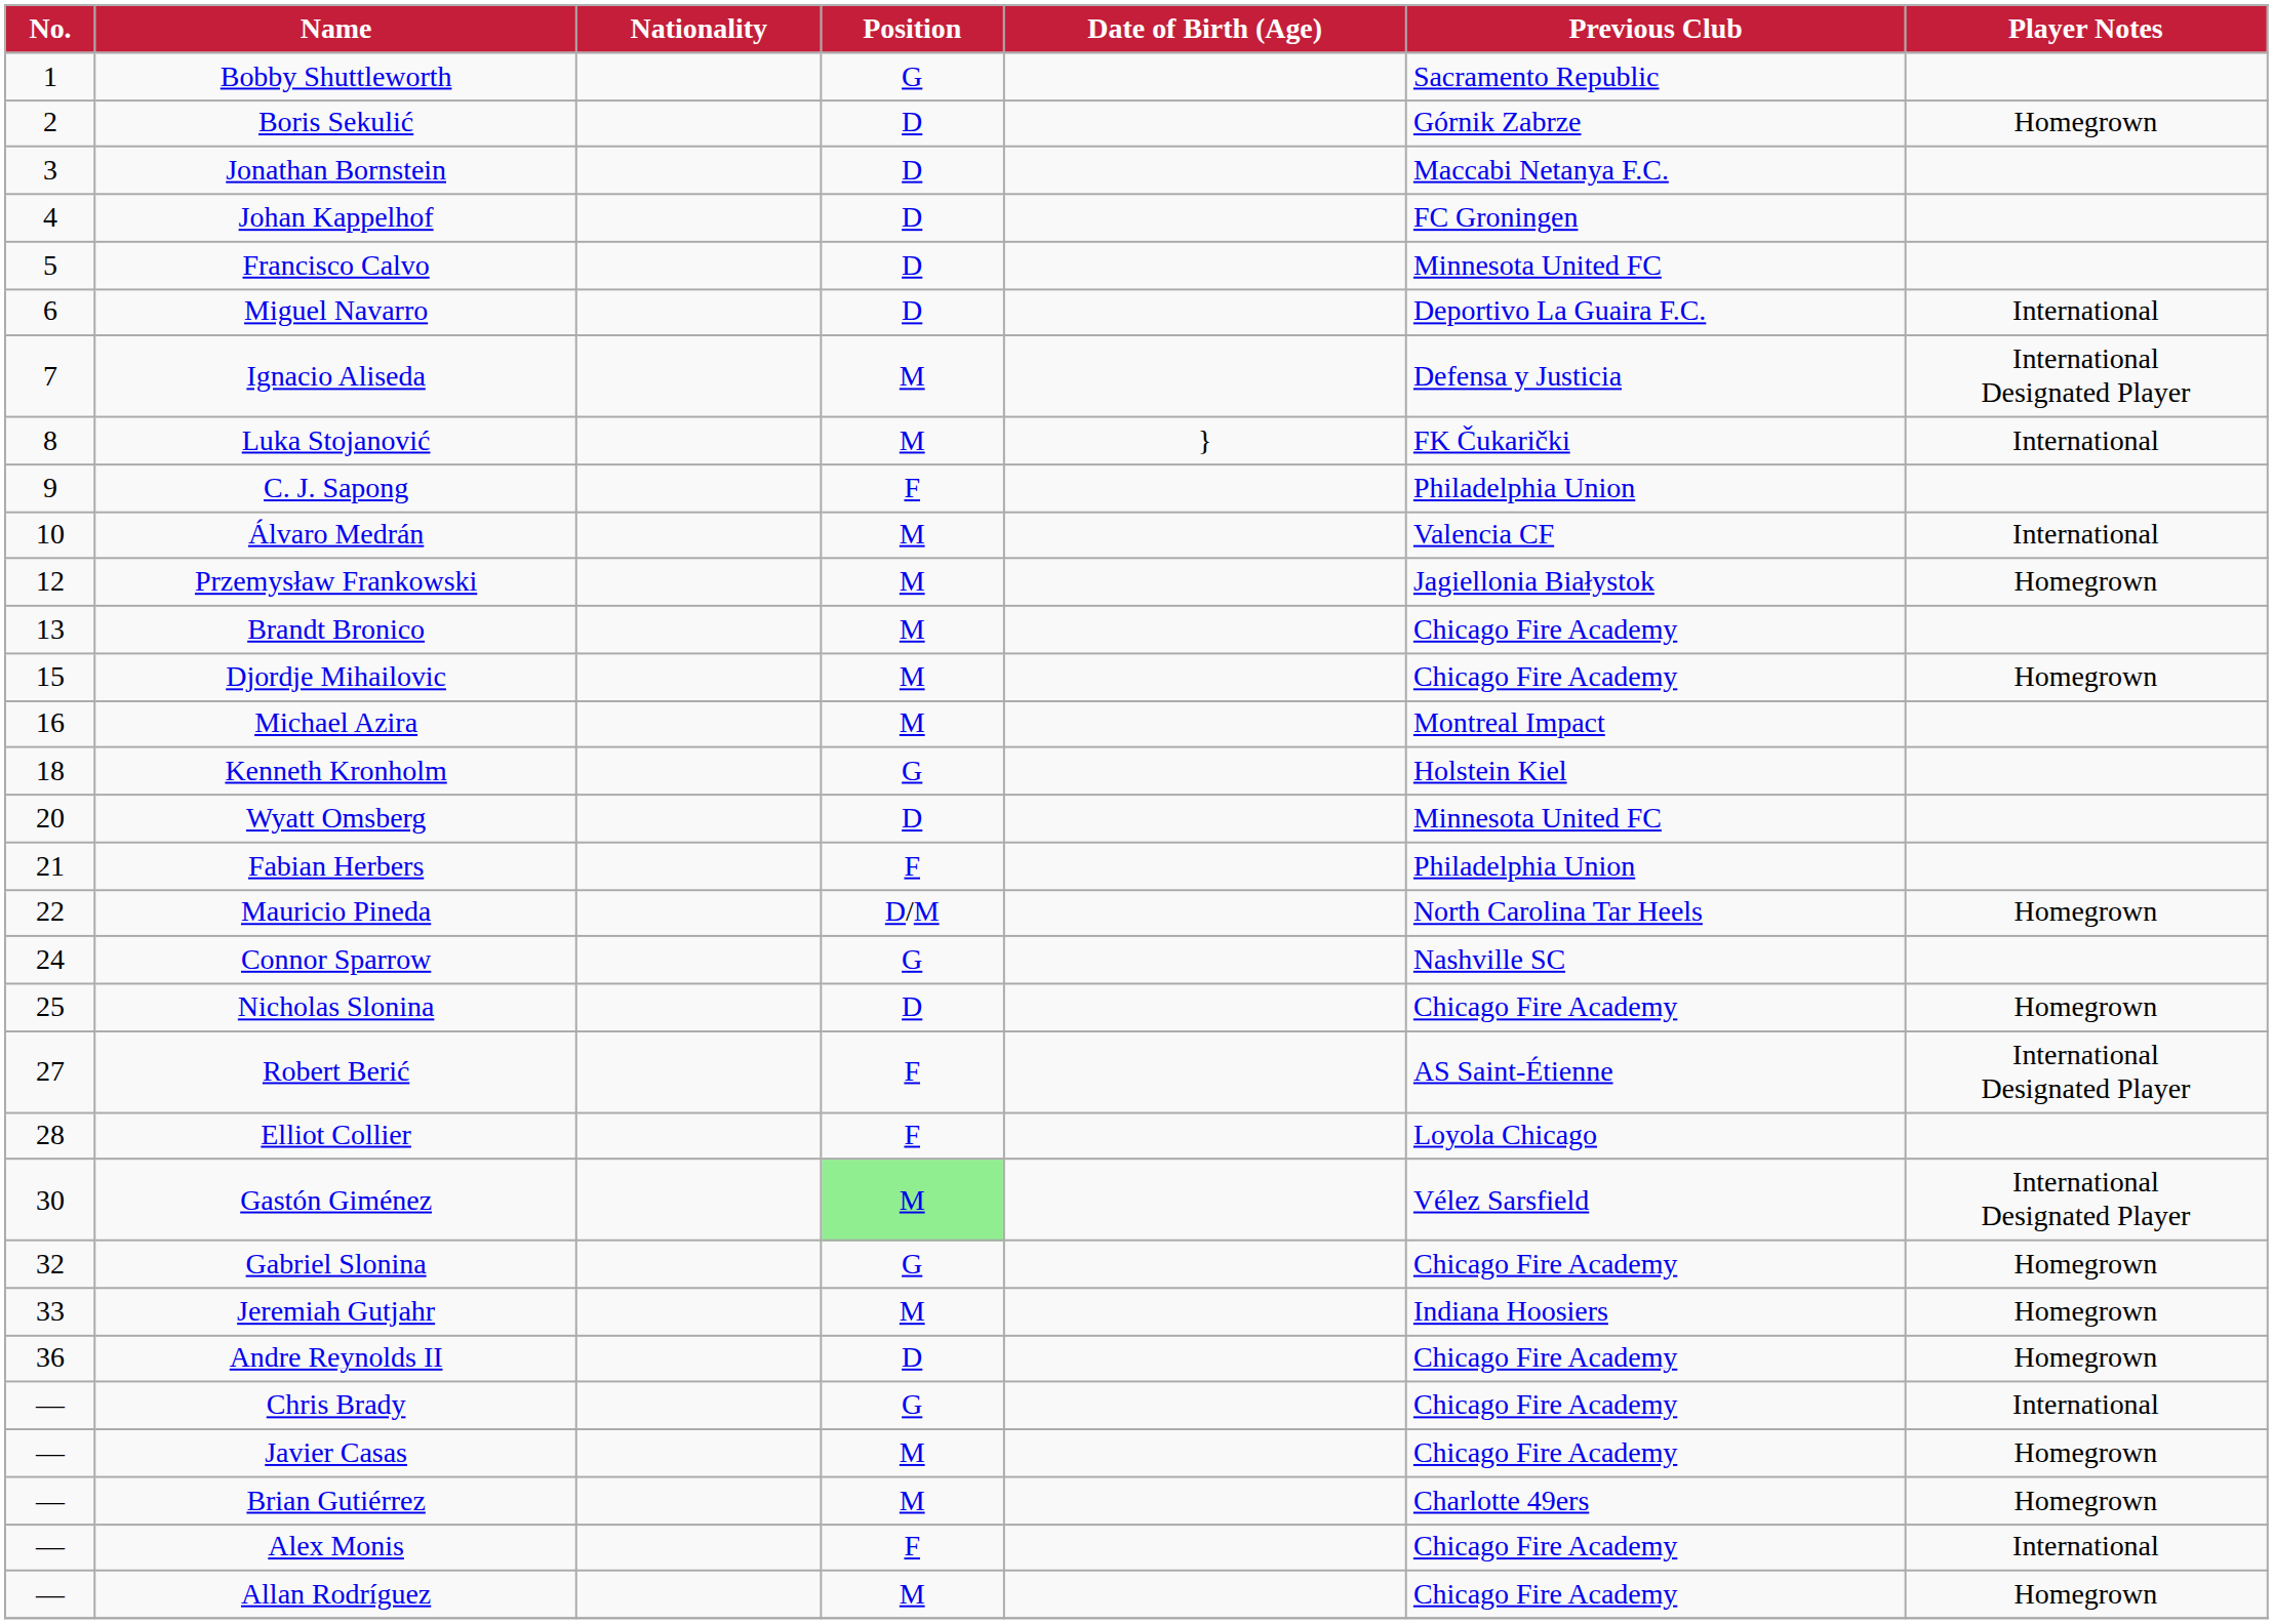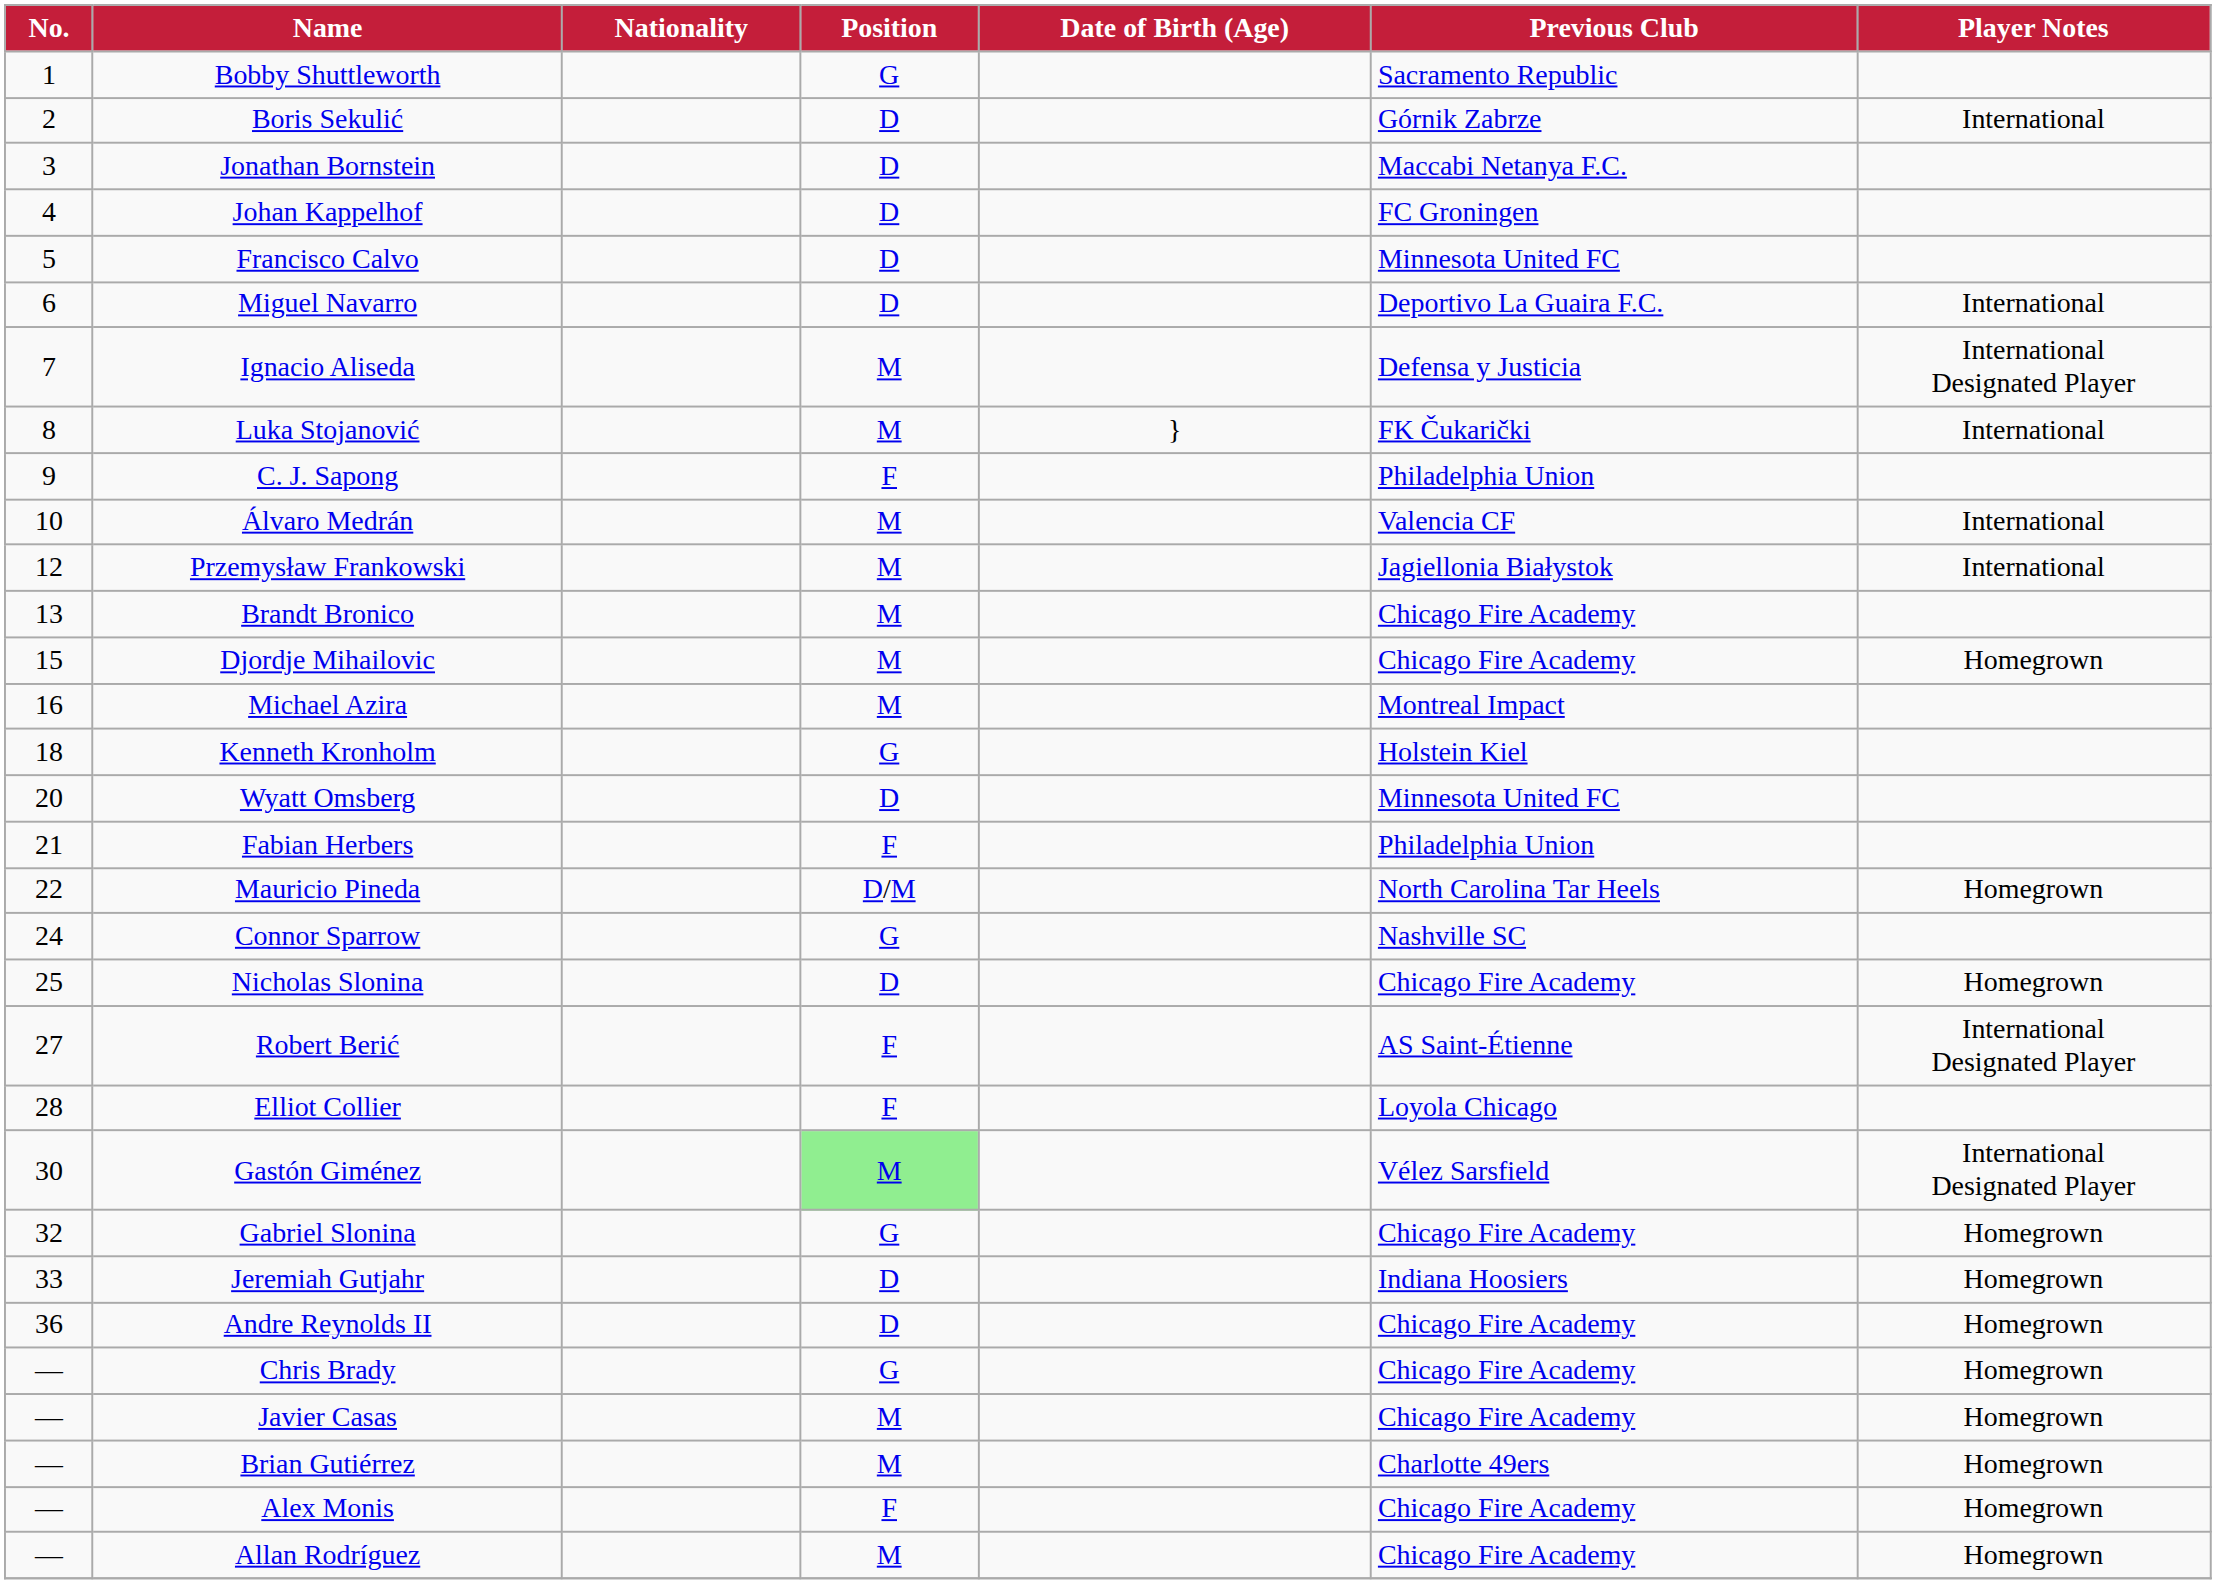Boris Sekulić | Player Notes: Homegrown -> International
Przemysław Frankowski | Player Notes: Homegrown -> International
Jeremiah Gutjahr | Position: M -> D
Chris Brady | Player Notes: International -> Homegrown
Alex Monis | Player Notes: International -> Homegrown
